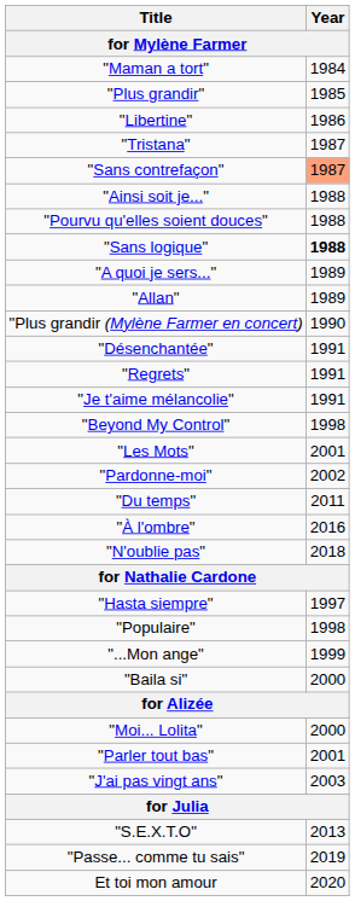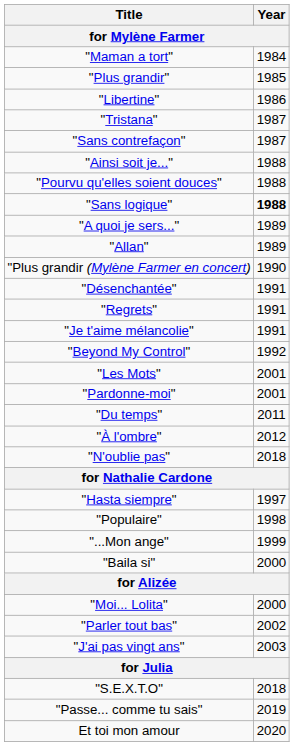"Sans contrefaçon" | Year: lightsalmon background -> no background
"Beyond My Control" | Year: 1998 -> 1992
"Pardonne-moi" | Year: 2002 -> 2001
"À l'ombre" | Year: 2016 -> 2012
"Parler tout bas" | Year: 2001 -> 2002
"S.E.X.T.O" | Year: 2013 -> 2018
